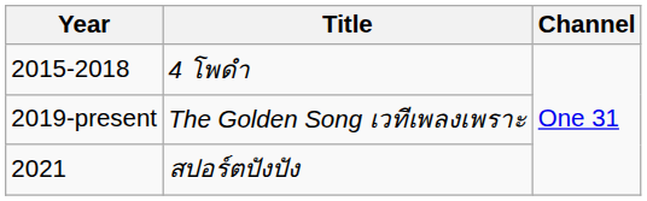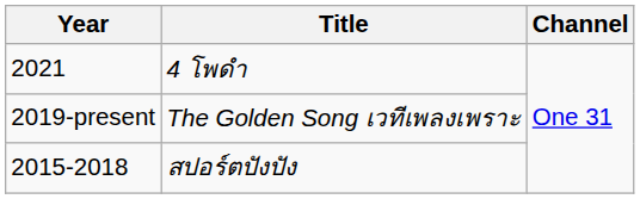4 โพดำ | Year: 2015-2018 -> 2021
สปอร์ตปังปัง | Year: 2021 -> 2015-2018
